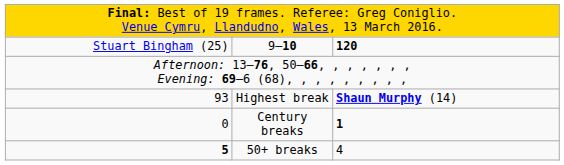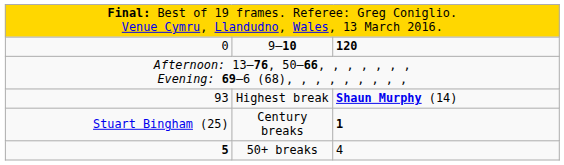9–10 | column 1: Stuart Bingham (25) -> 0
Century breaks | column 1: 0 -> Stuart Bingham (25)
